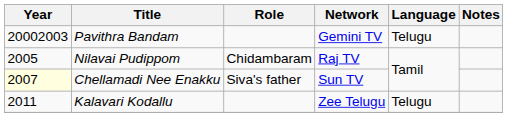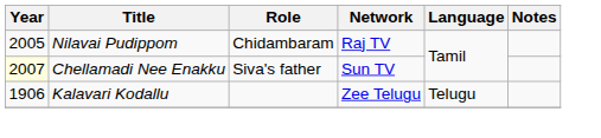- row: 20002003 | Pavithra Bandam | Gemini TV | Telugu
Kalavari Kodallu | Year: 2011 -> 1906
